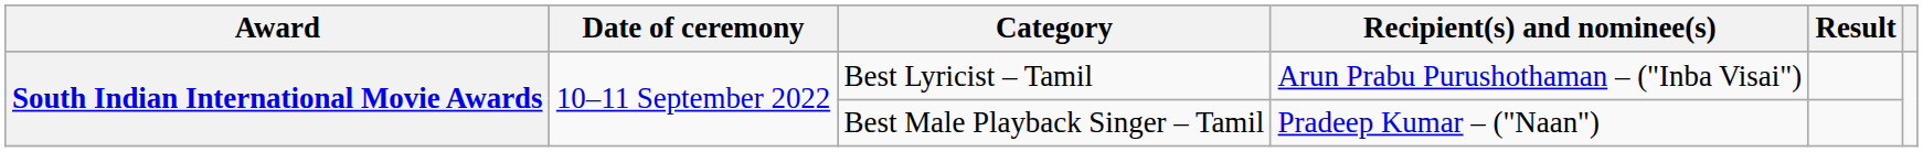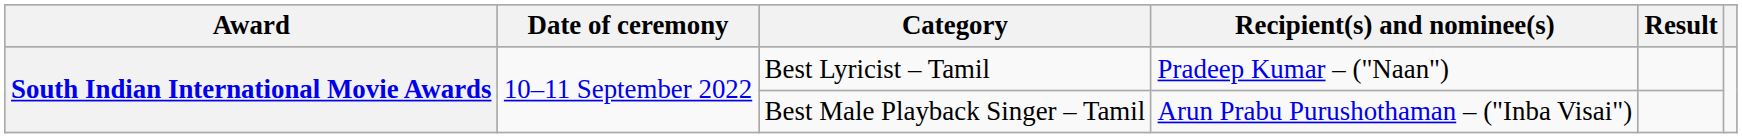Best Lyricist – Tamil | Recipient(s) and nominee(s): Arun Prabu Purushothaman – ("Inba Visai") -> Pradeep Kumar – ("Naan")
Best Male Playback Singer – Tamil | Recipient(s) and nominee(s): Pradeep Kumar – ("Naan") -> Arun Prabu Purushothaman – ("Inba Visai")
